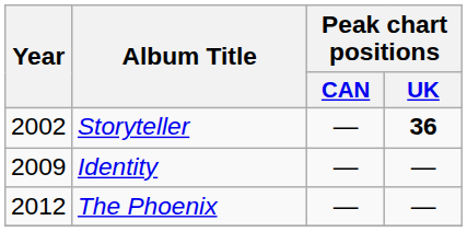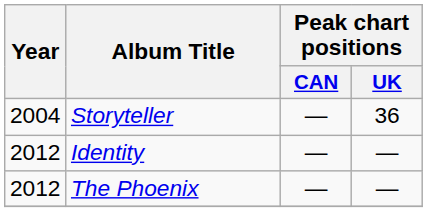Storyteller | Year: 2002 -> 2004
Storyteller | Peak chart positions / UK: bold -> normal
Identity | Year: 2009 -> 2012
